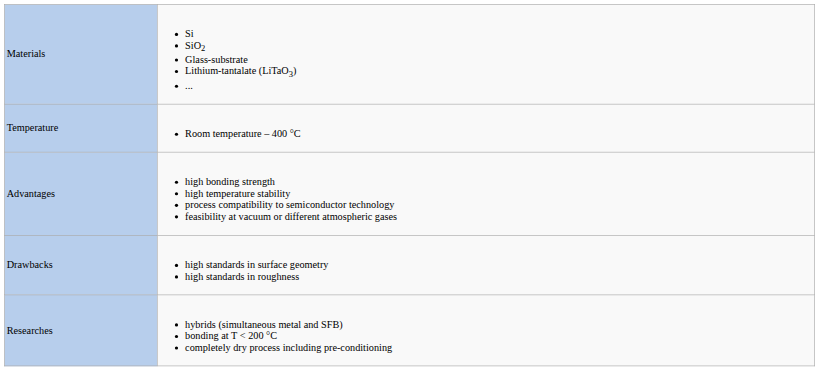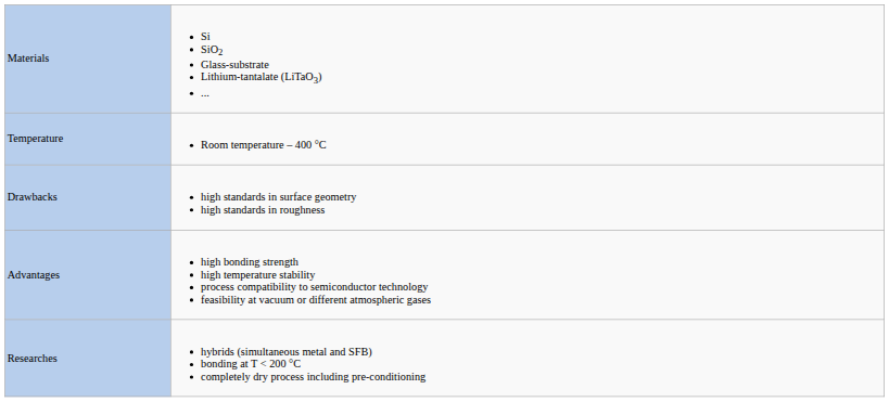rows swapped: Advantages <-> Drawbacks
